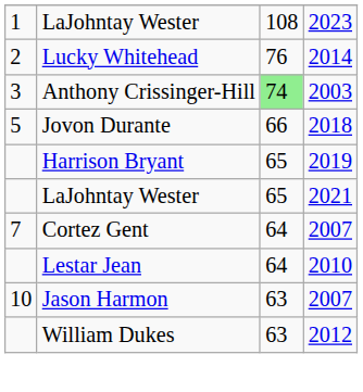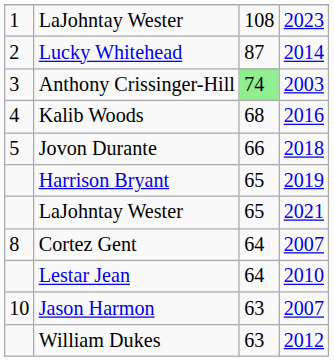Lucky Whitehead | column 3: 76 -> 87
+ row: 4 | Kalib Woods | 68 | 2016
Cortez Gent | column 1: 7 -> 8
